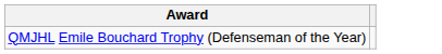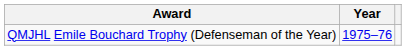+ column: Year | 1975–76
